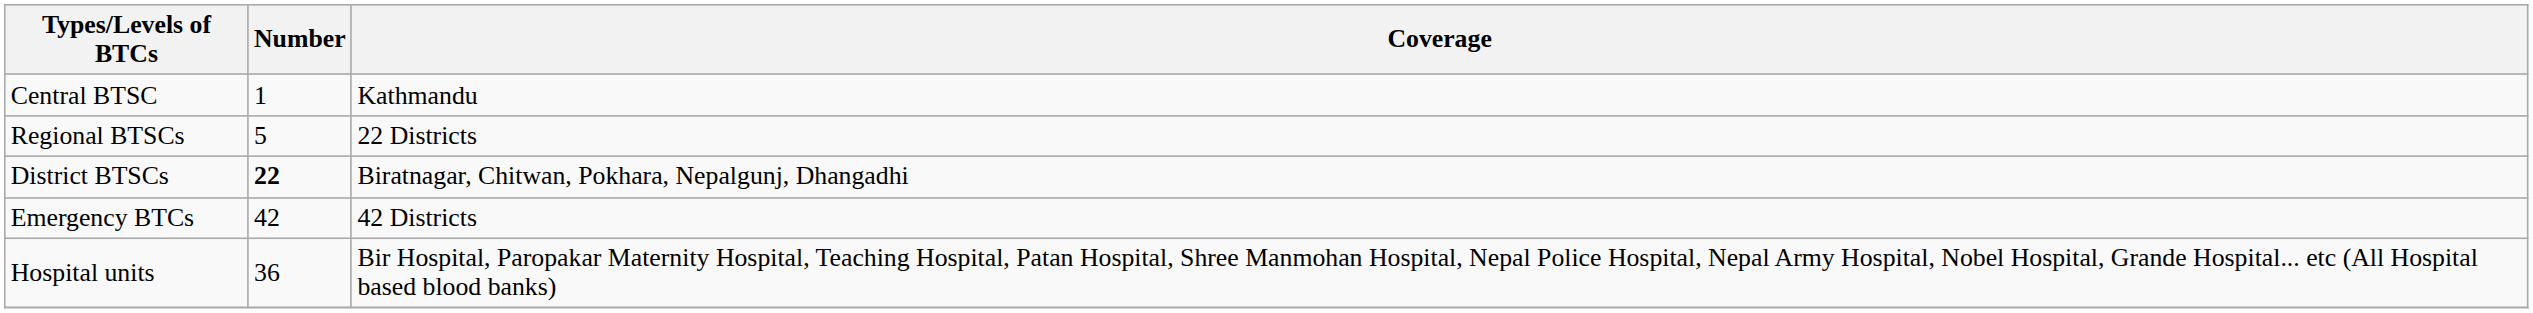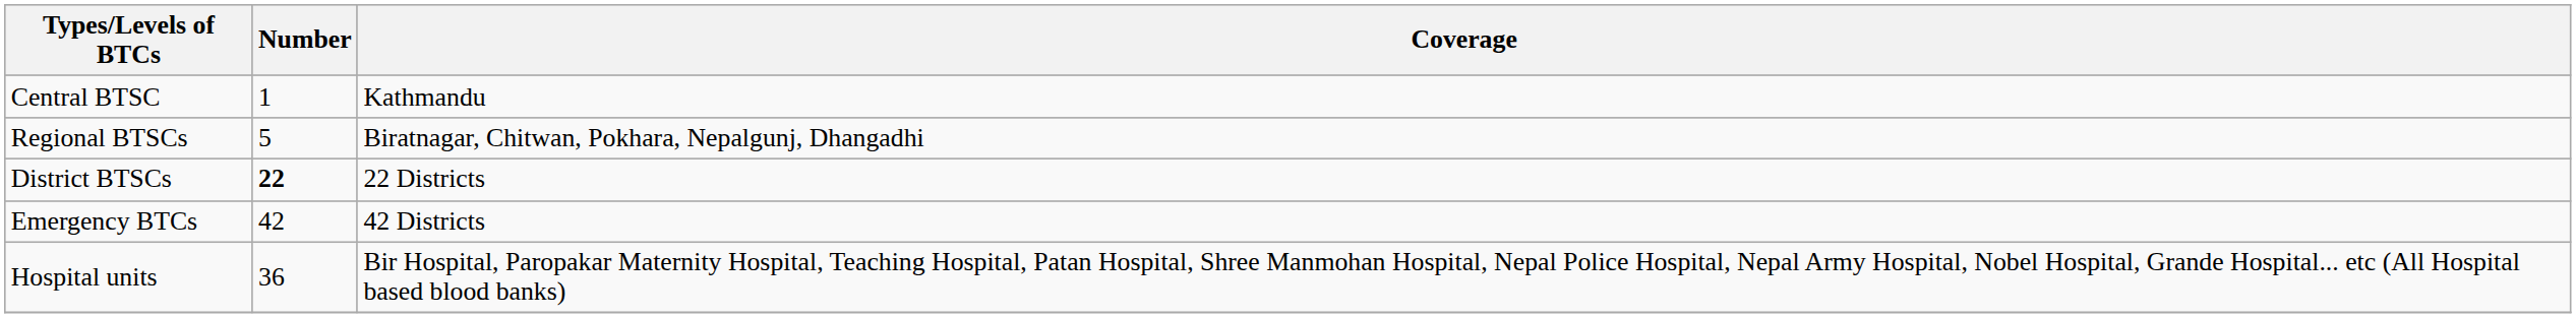Regional BTSCs | Coverage: 22 Districts -> Biratnagar, Chitwan, Pokhara, Nepalgunj, Dhangadhi
District BTSCs | Coverage: Biratnagar, Chitwan, Pokhara, Nepalgunj, Dhangadhi -> 22 Districts
